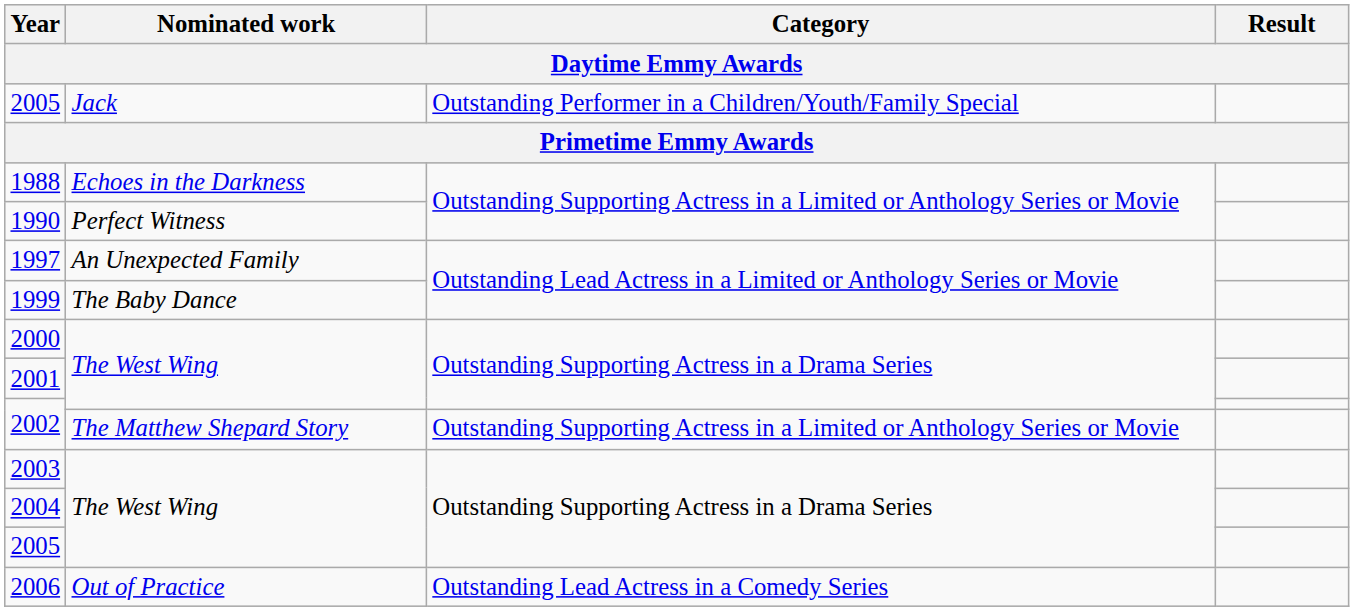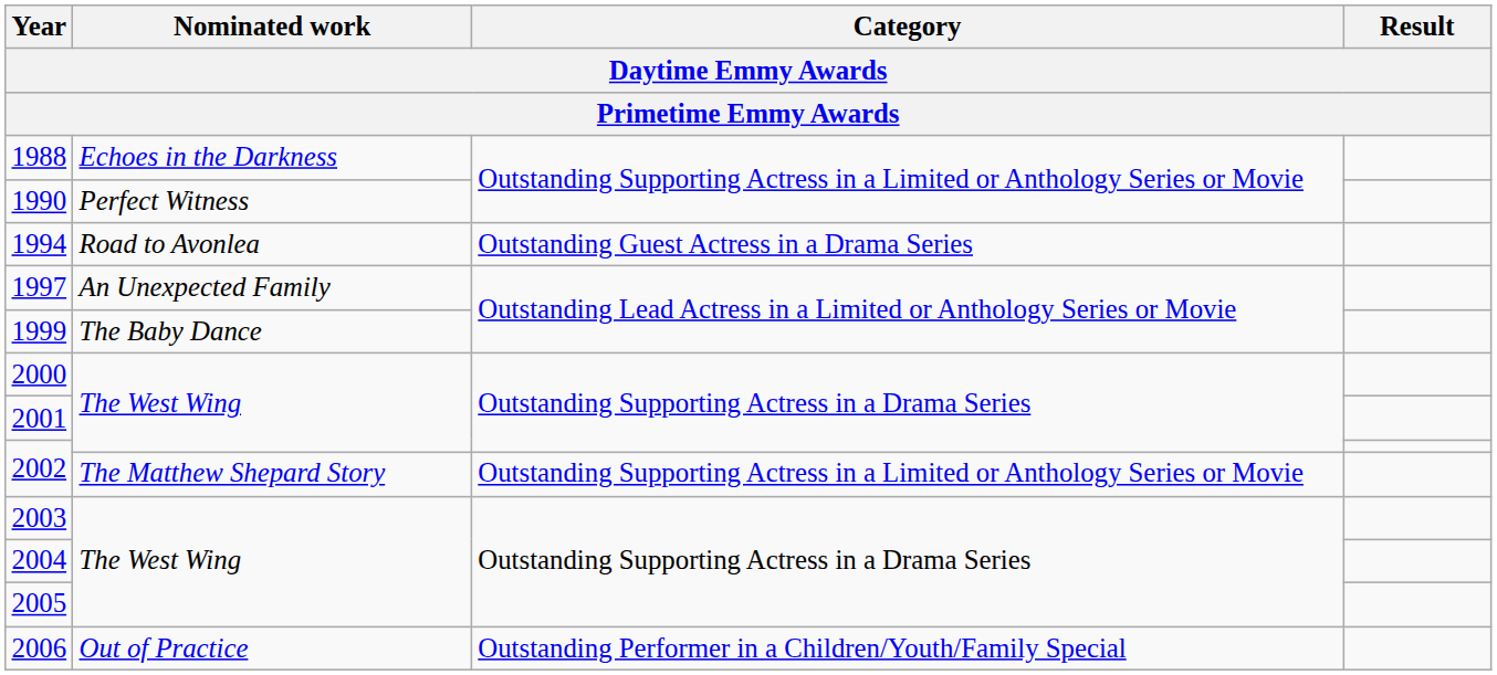- row: 2005 | Jack | Outstanding Performer in a Children/Youth/Family Special
+ row: 1994 | Road to Avonlea | Outstanding Guest Actress in a Drama Series
2006 | Category: Outstanding Lead Actress in a Comedy Series -> Outstanding Performer in a Children/Youth/Family Special
